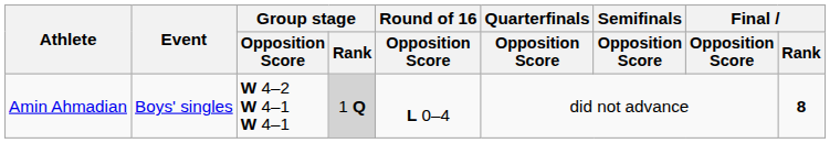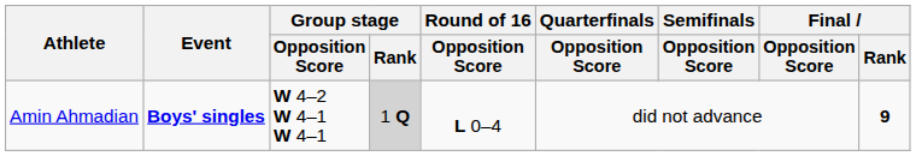Amin Ahmadian | Event: normal -> bold
Amin Ahmadian | Final / Rank: 8 -> 9
